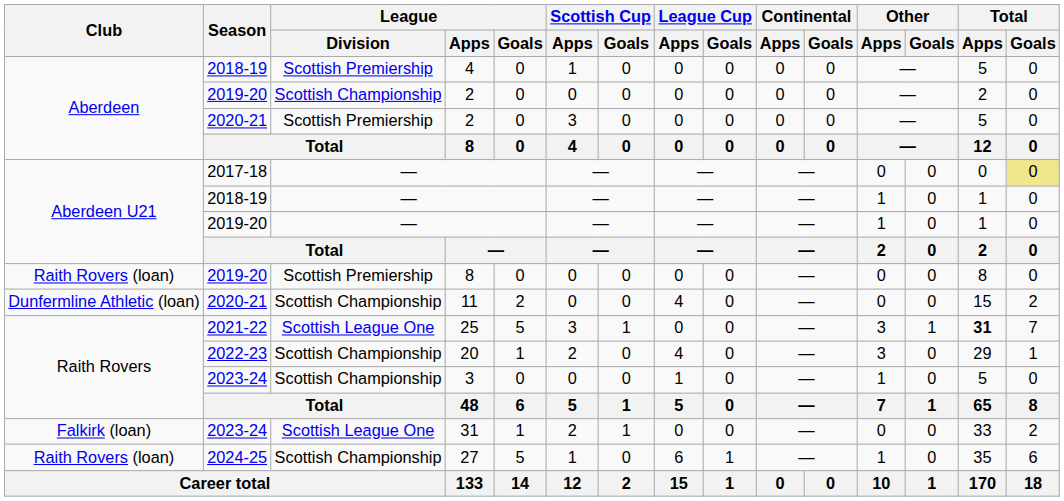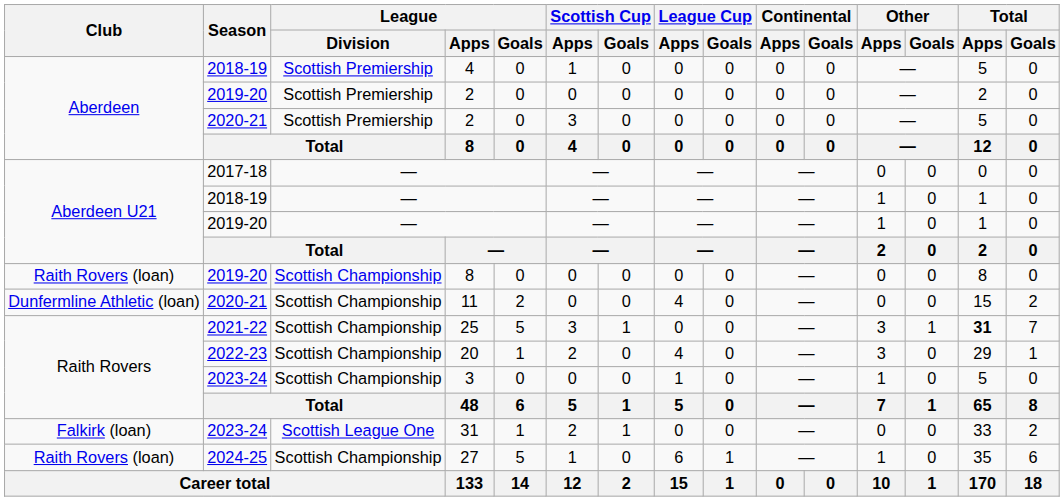2019-20 / 2 | League / Division: Scottish Championship -> Scottish Premiership
2017-18 / — | Total / Goals: khaki background -> no background
2019-20 / 8 | League / Division: Scottish Premiership -> Scottish Championship
25 | League / Division: Scottish League One -> Scottish Championship
